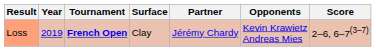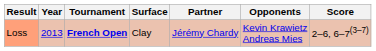Loss | Year: 2019 -> 2013
